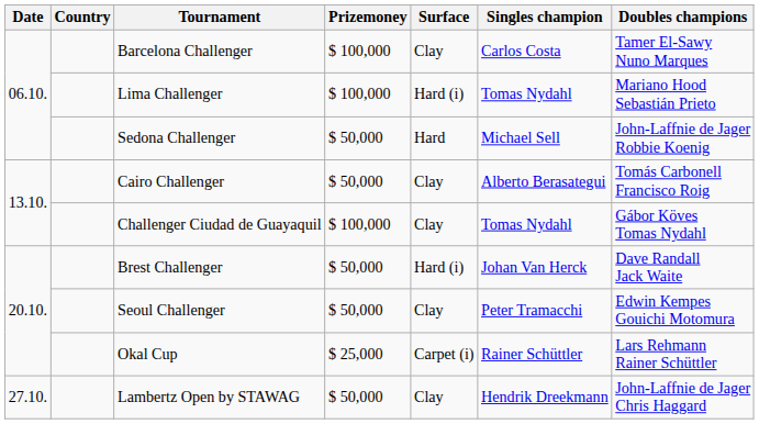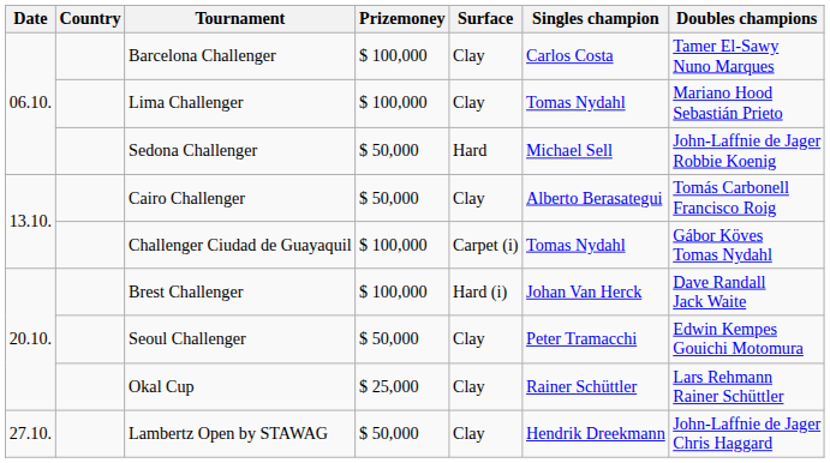Lima Challenger | Surface: Hard (i) -> Clay
Challenger Ciudad de Guayaquil | Surface: Clay -> Carpet (i)
Brest Challenger | Prizemoney: $ 50,000 -> $ 100,000
Okal Cup | Surface: Carpet (i) -> Clay
